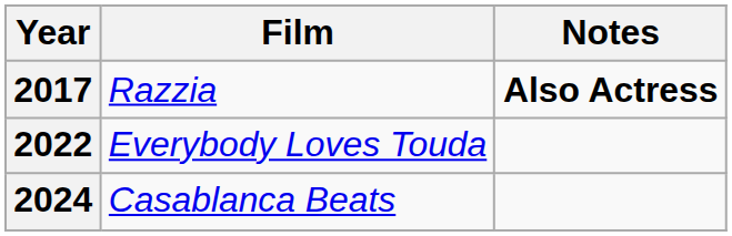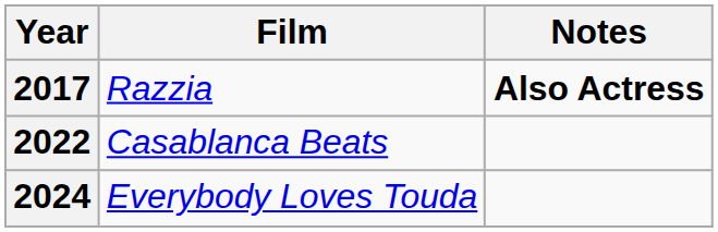2022 | Film: Everybody Loves Touda -> Casablanca Beats
2024 | Film: Casablanca Beats -> Everybody Loves Touda
